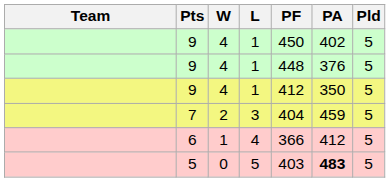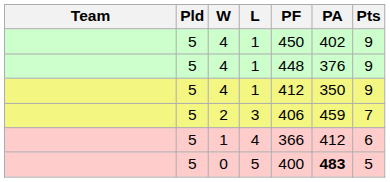columns swapped: Pld <-> Pts
2 | PF: 404 -> 406
0 | PF: 403 -> 400
